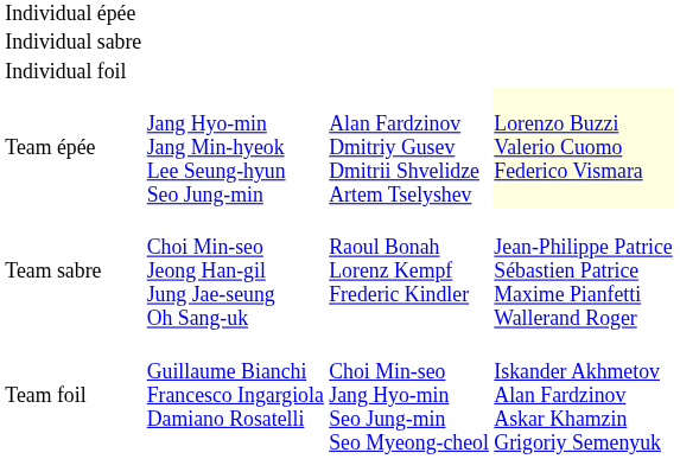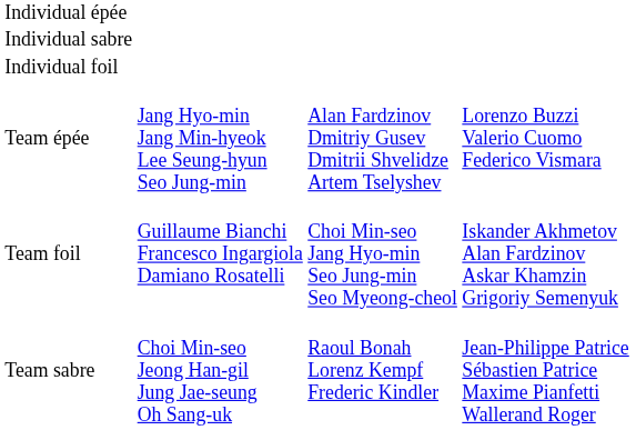Team épée | column 4: lightyellow background -> no background
rows swapped: Team sabre <-> Team foil
